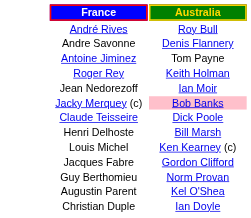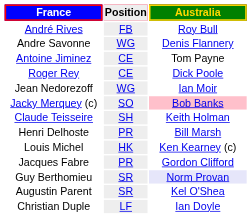+ column: Position | FB | WG | CE | CE | WG | SO | SH | PR | HK | PR | SR | SR | LF
Roger Rey | Australia: Keith Holman -> Dick Poole
Claude Teisseire | Australia: Dick Poole -> Keith Holman
Guy Berthomieu | Australia: no background -> lavender background
